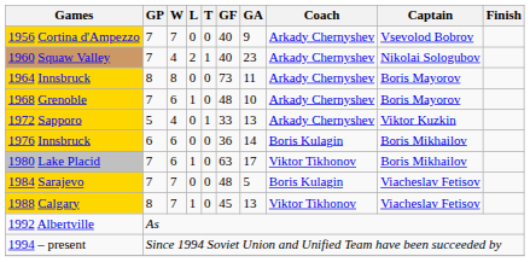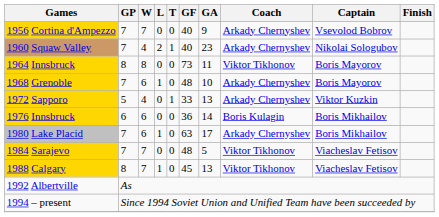1964 Innsbruck | Coach: Arkady Chernyshev -> Viktor Tikhonov
1980 Lake Placid | Coach: Viktor Tikhonov -> Arkady Chernyshev
1984 Sarajevo | Coach: Boris Kulagin -> Viktor Tikhonov
